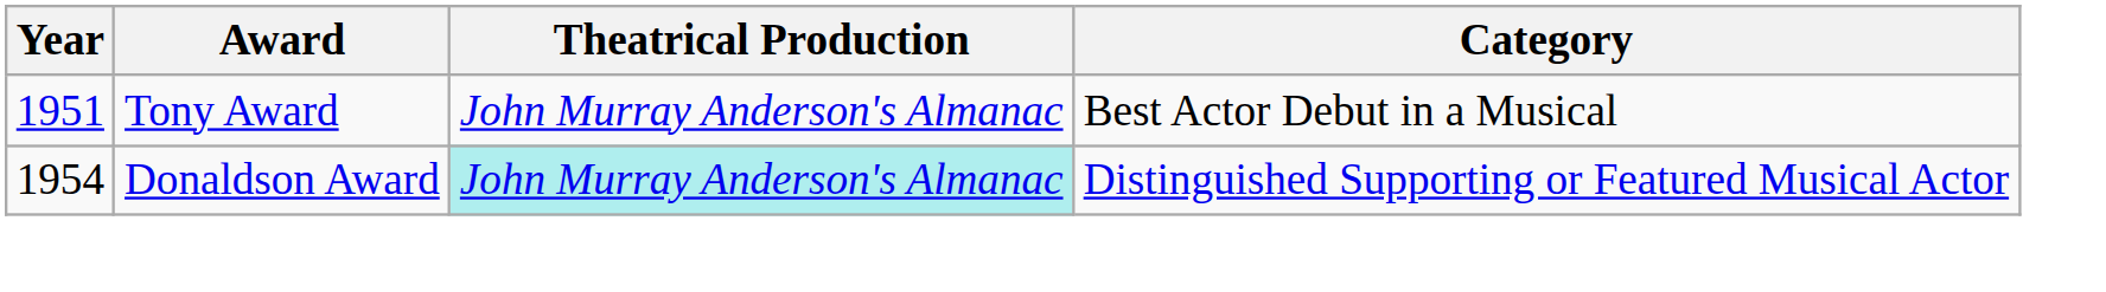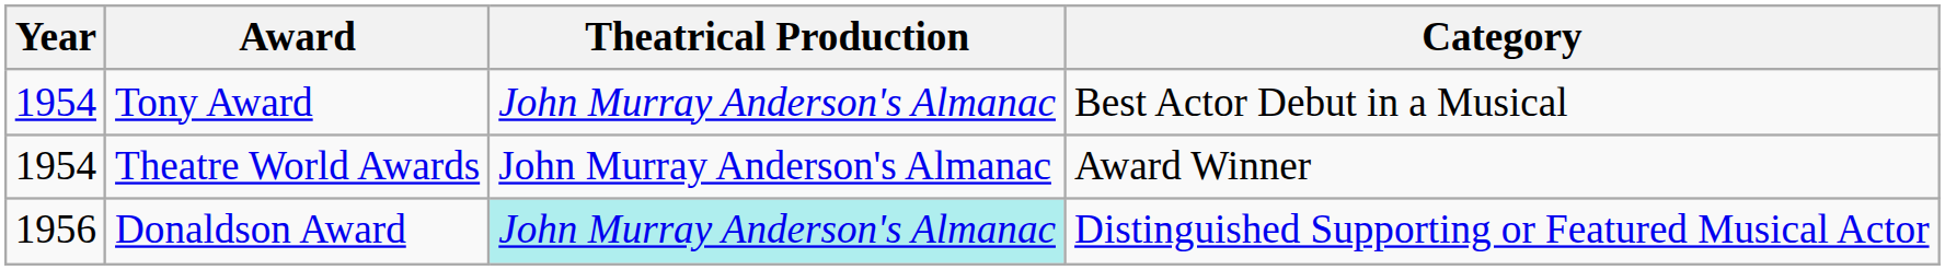Tony Award | Year: 1951 -> 1954
+ row: 1954 | Theatre World Awards | John Murray Anderson's Almanac | Award Winner
Donaldson Award | Year: 1954 -> 1956
